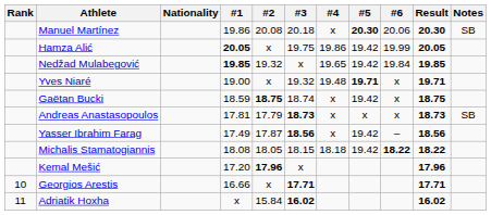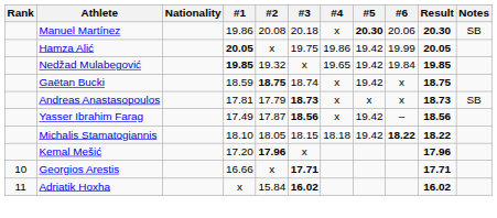- row: Yves Niaré | 19.00 | x | 19.32 | 19.48 | 19.71 | x | 19.71
Michalis Stamatogiannis | #1: 18.08 -> 18.10
